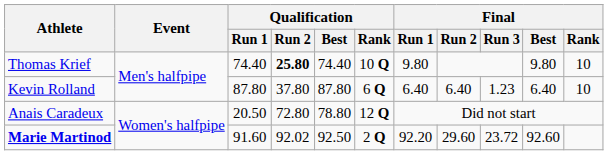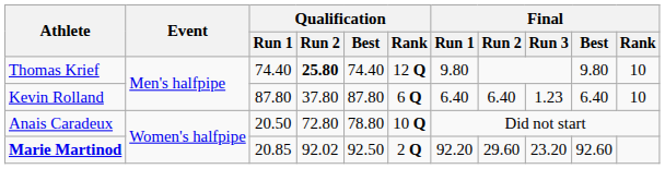Thomas Krief | Qualification / Rank: 10 Q -> 12 Q
Anais Caradeux | Qualification / Rank: 12 Q -> 10 Q
Marie Martinod | Qualification / Run 1: 91.60 -> 20.85
Marie Martinod | Final / Run 3: 23.72 -> 23.20
